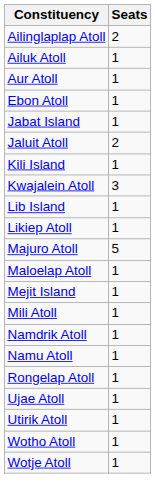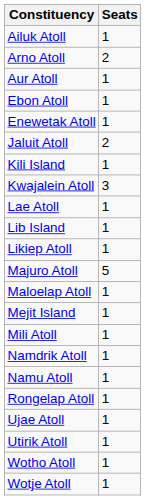- row: Ailinglaplap Atoll | 2
+ row: Arno Atoll | 2
+ row: Enewetak Atoll | 1
- row: Jabat Island | 1
+ row: Lae Atoll | 1
